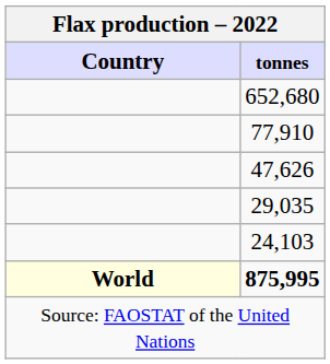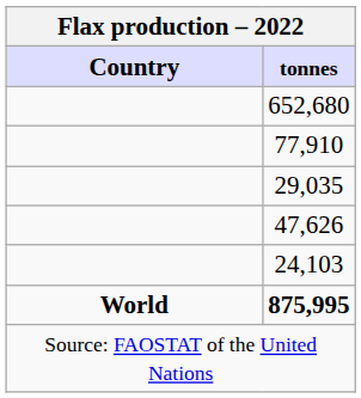rows swapped: 47,626 <-> 29,035
875,995 | Country: lightyellow background -> no background
